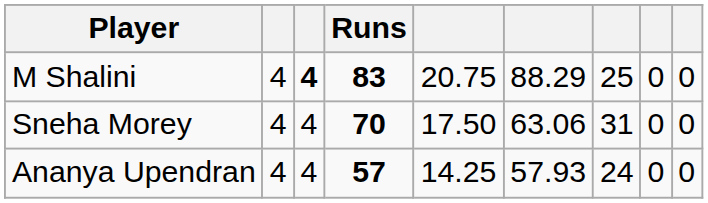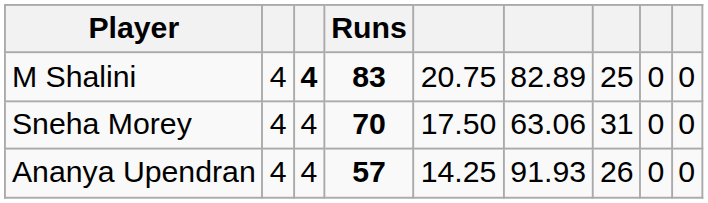M Shalini | column 6: 88.29 -> 82.89
Ananya Upendran | column 6: 57.93 -> 91.93
Ananya Upendran | column 7: 24 -> 26
